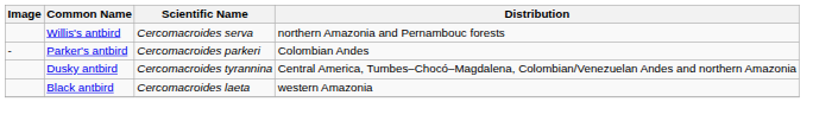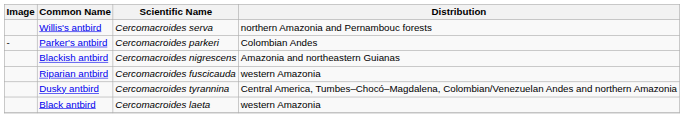+ row: Blackish antbird | Cercomacroides nigrescens | Amazonia and northeastern Guianas
+ row: Riparian antbird | Cercomacroides fuscicauda | western Amazonia
